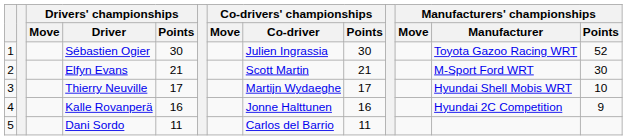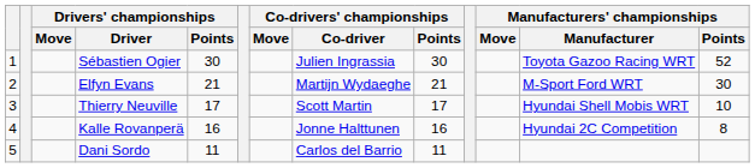Elfyn Evans | Co-drivers' championships / Co-driver: Scott Martin -> Martijn Wydaeghe
Thierry Neuville | Co-drivers' championships / Co-driver: Martijn Wydaeghe -> Scott Martin
Kalle Rovanperä | Manufacturers' championships / Points: 9 -> 8
